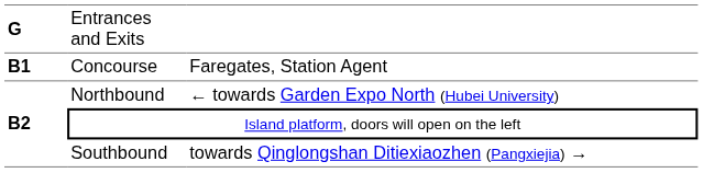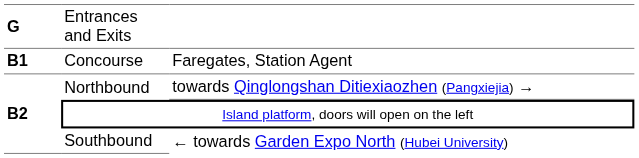Northbound | column 3: ← towards Garden Expo North (Hubei University) -> towards Qinglongshan Ditiexiaozhen (Pangxiejia) →
Southbound | column 3: towards Qinglongshan Ditiexiaozhen (Pangxiejia) → -> ← towards Garden Expo North (Hubei University)
